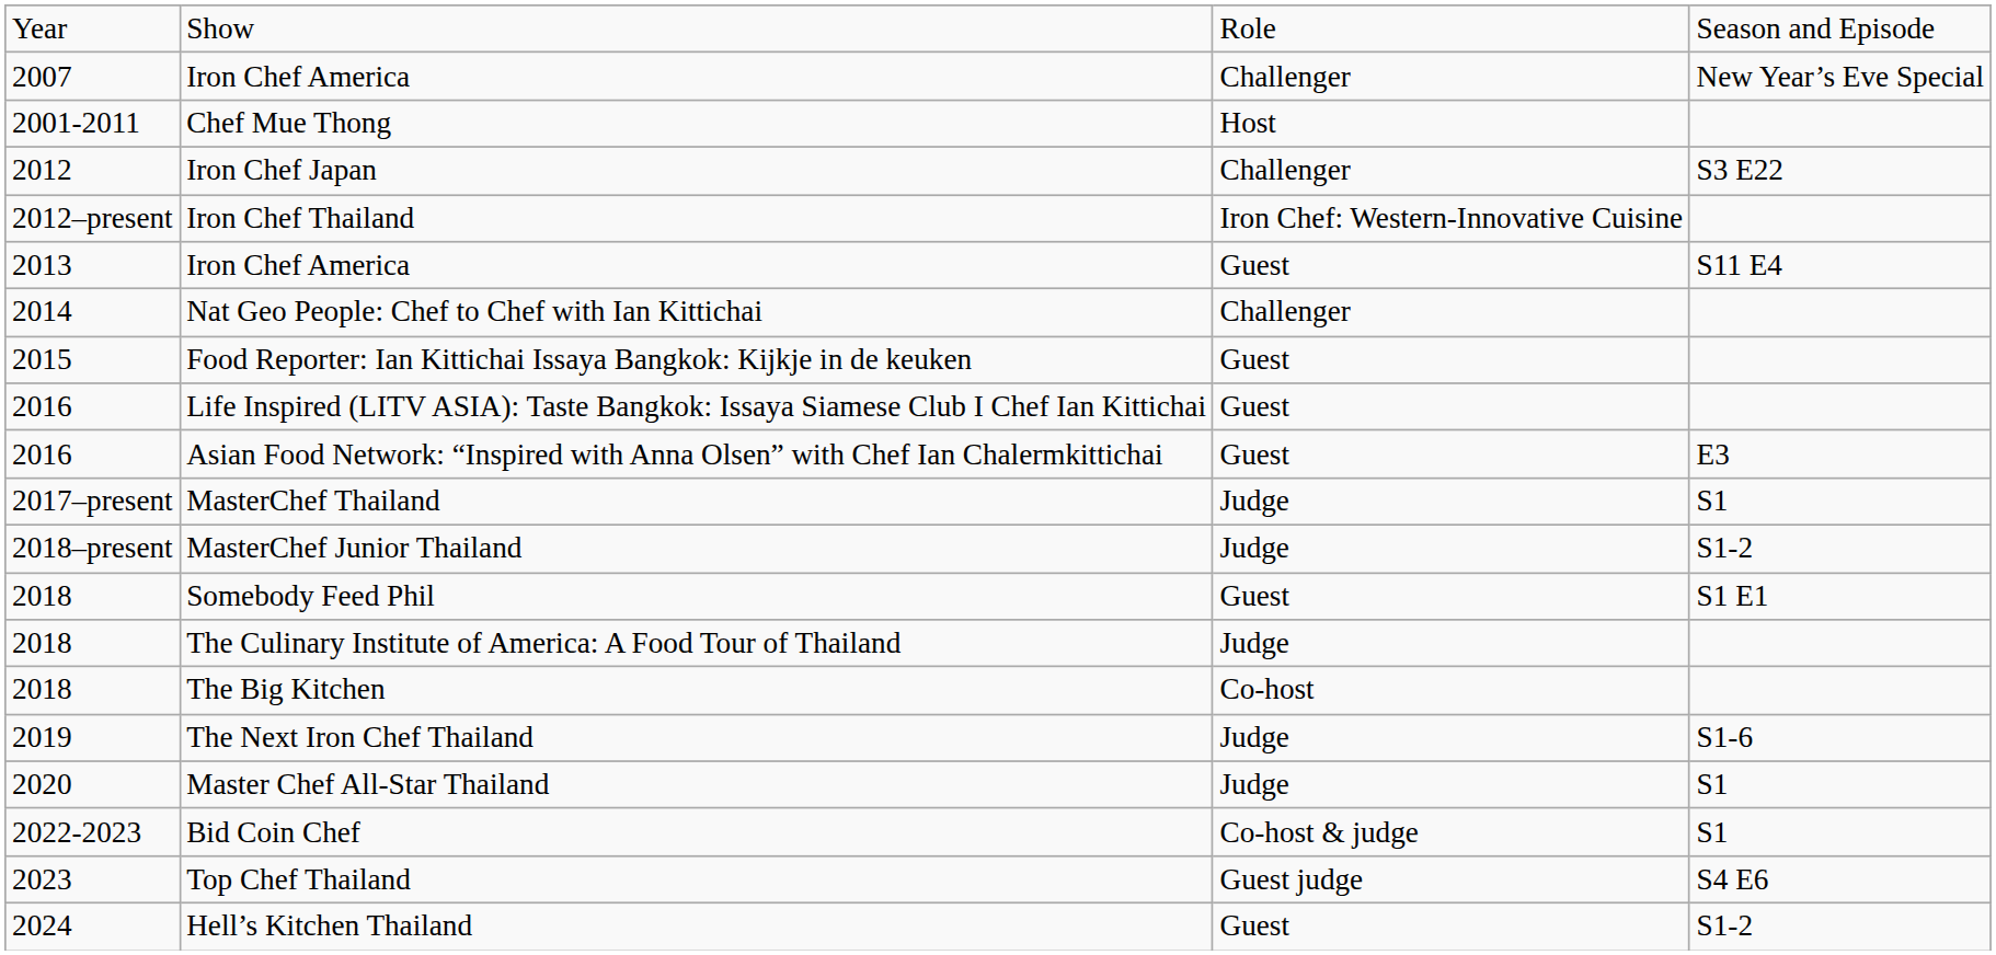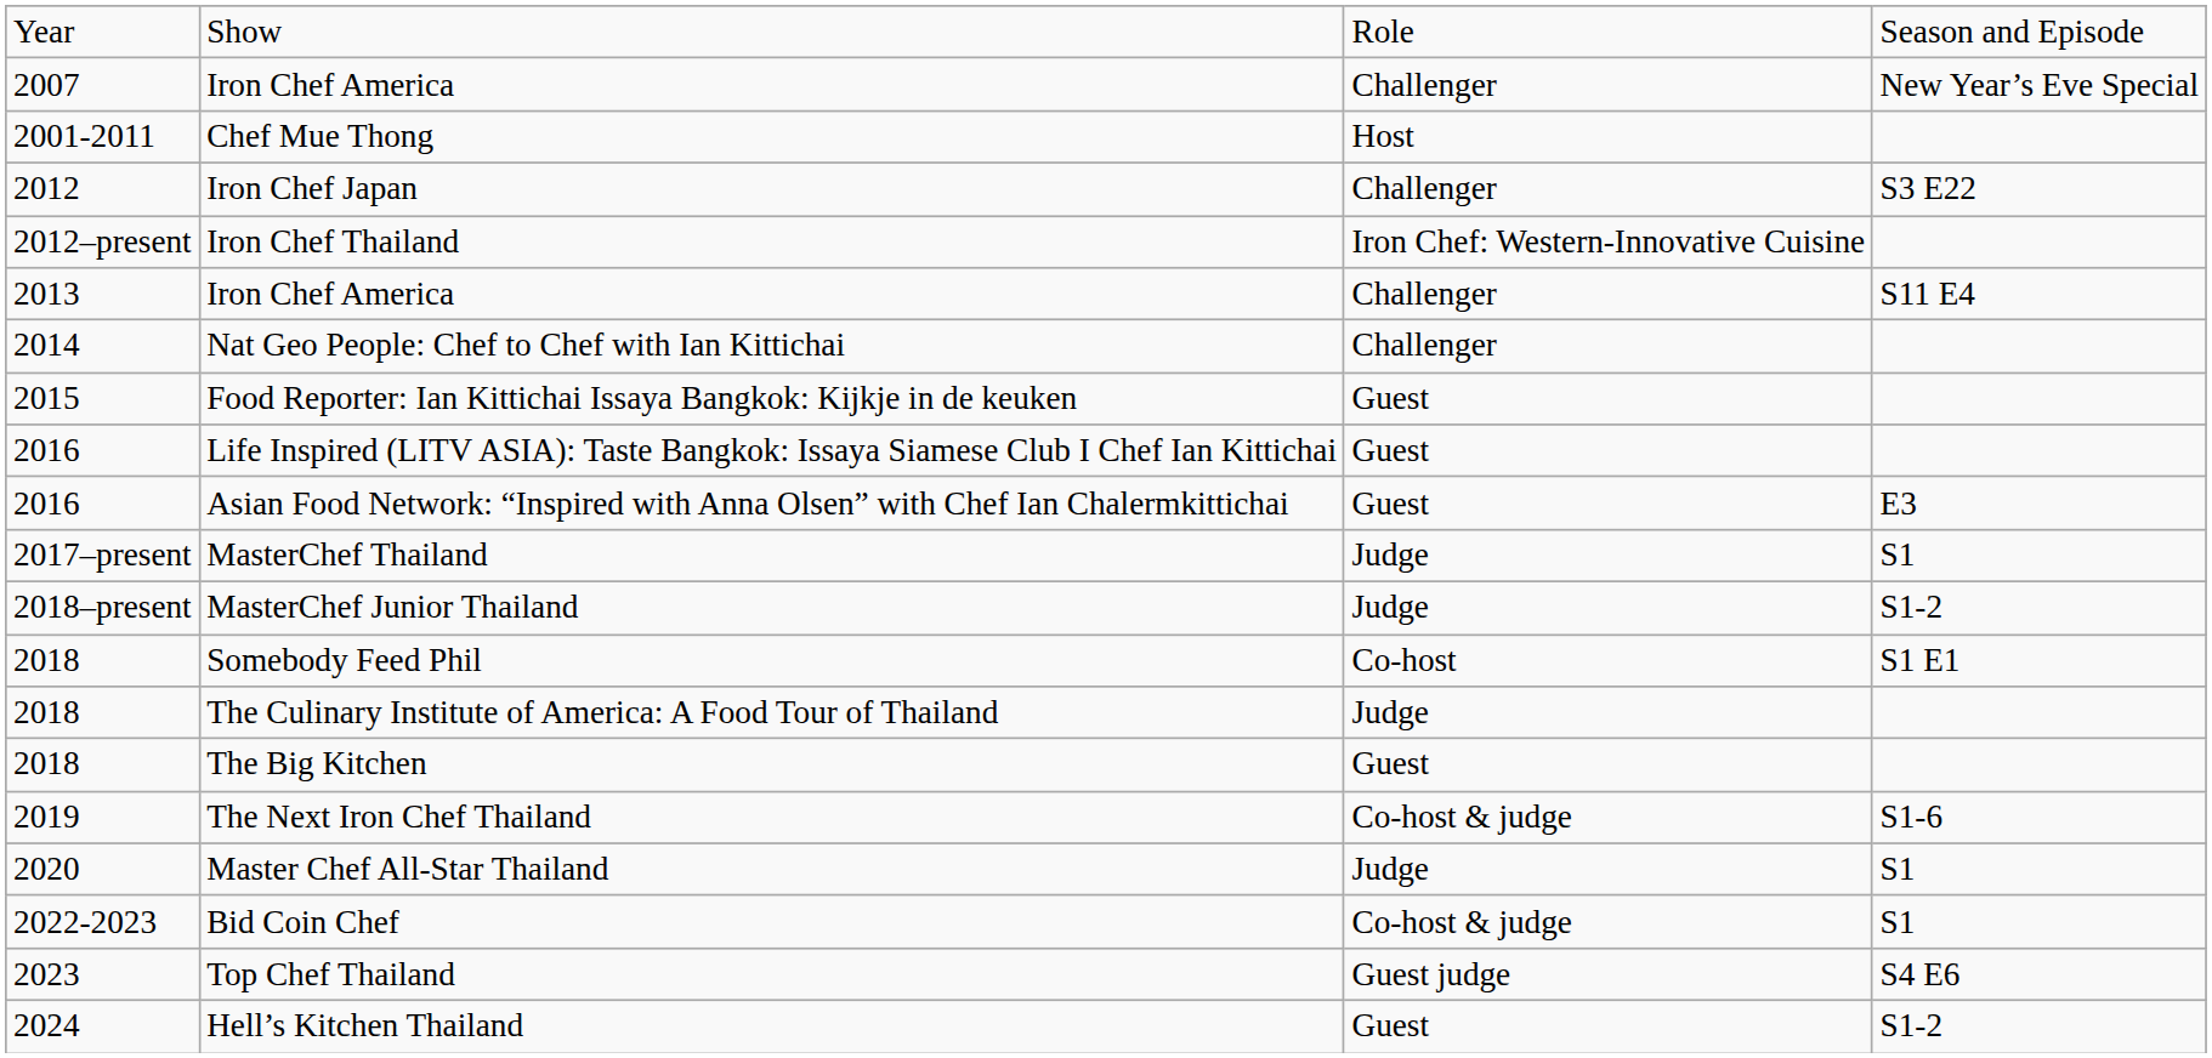2013 / Iron Chef America | column 3: Guest -> Challenger
Somebody Feed Phil | column 3: Guest -> Co-host
The Big Kitchen | column 3: Co-host -> Guest
The Next Iron Chef Thailand | column 3: Judge -> Co-host & judge
